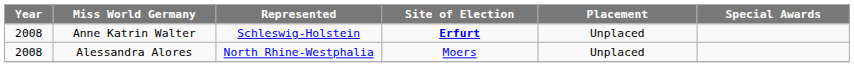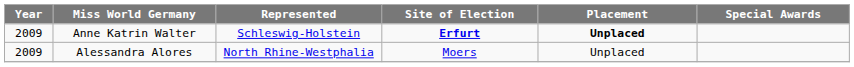Anne Katrin Walter | Year: 2008 -> 2009
Anne Katrin Walter | Placement: normal -> bold
Alessandra Alores | Year: 2008 -> 2009
